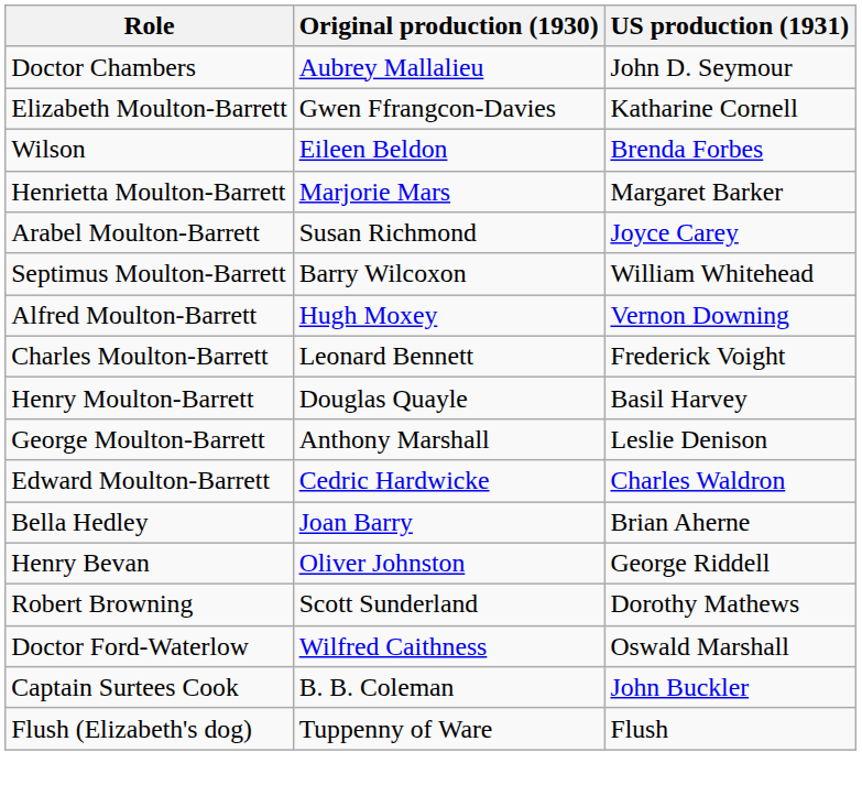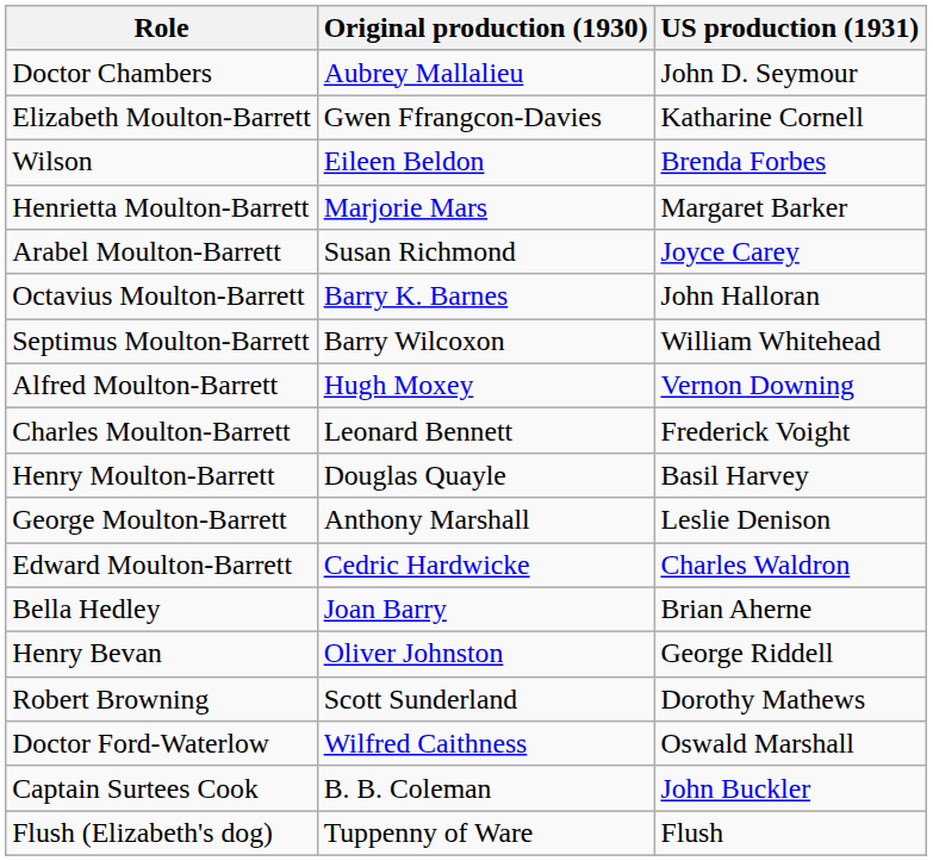+ row: Octavius Moulton-Barrett | Barry K. Barnes | John Halloran
